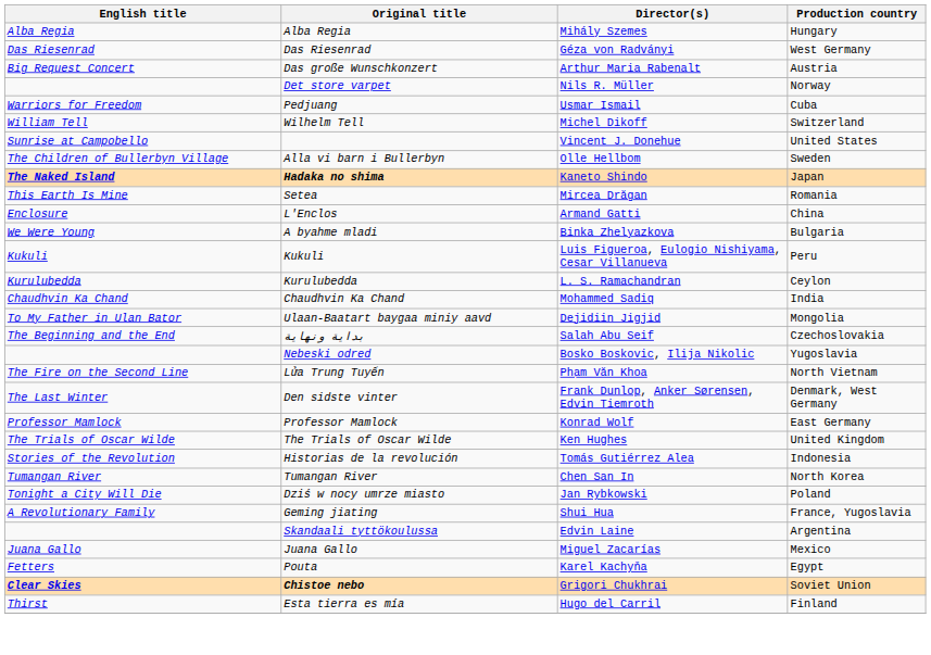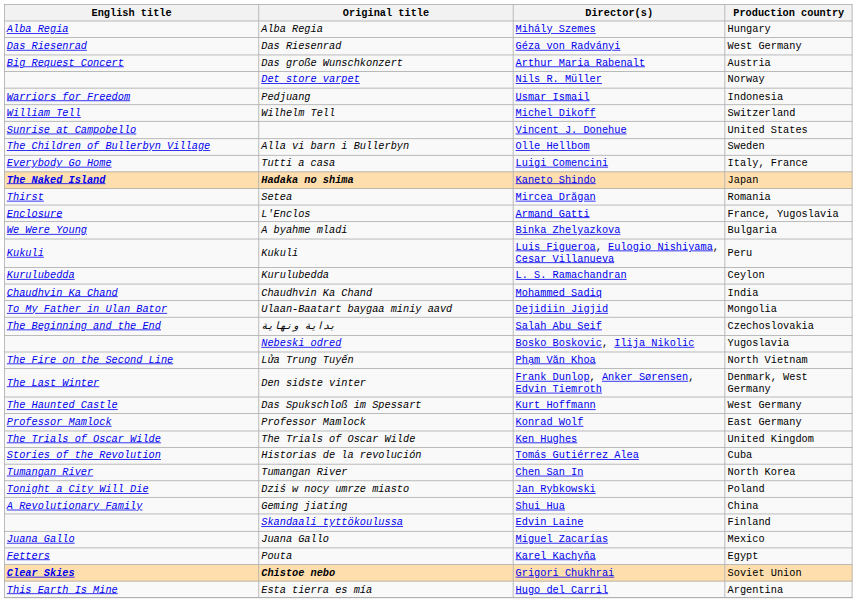Pedjuang | Production country: Cuba -> Indonesia
+ row: Everybody Go Home | Tutti a casa | Luigi Comencini | Italy, France
Setea | English title: This Earth Is Mine -> Thirst
L'Enclos | Production country: China -> France, Yugoslavia
+ row: The Haunted Castle | Das Spukschloß im Spessart | Kurt Hoffmann | West Germany
Historias de la revolución | Production country: Indonesia -> Cuba
Geming jiating | Production country: France, Yugoslavia -> China
Skandaali tyttökoulussa | Production country: Argentina -> Finland
Esta tierra es mía | English title: Thirst -> This Earth Is Mine
Esta tierra es mía | Production country: Finland -> Argentina
